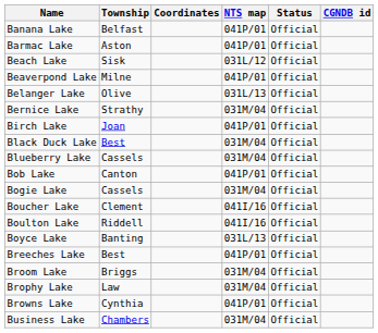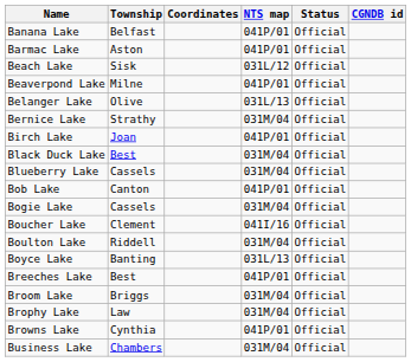Boulton Lake | NTS map: 041I/16 -> 031M/04
